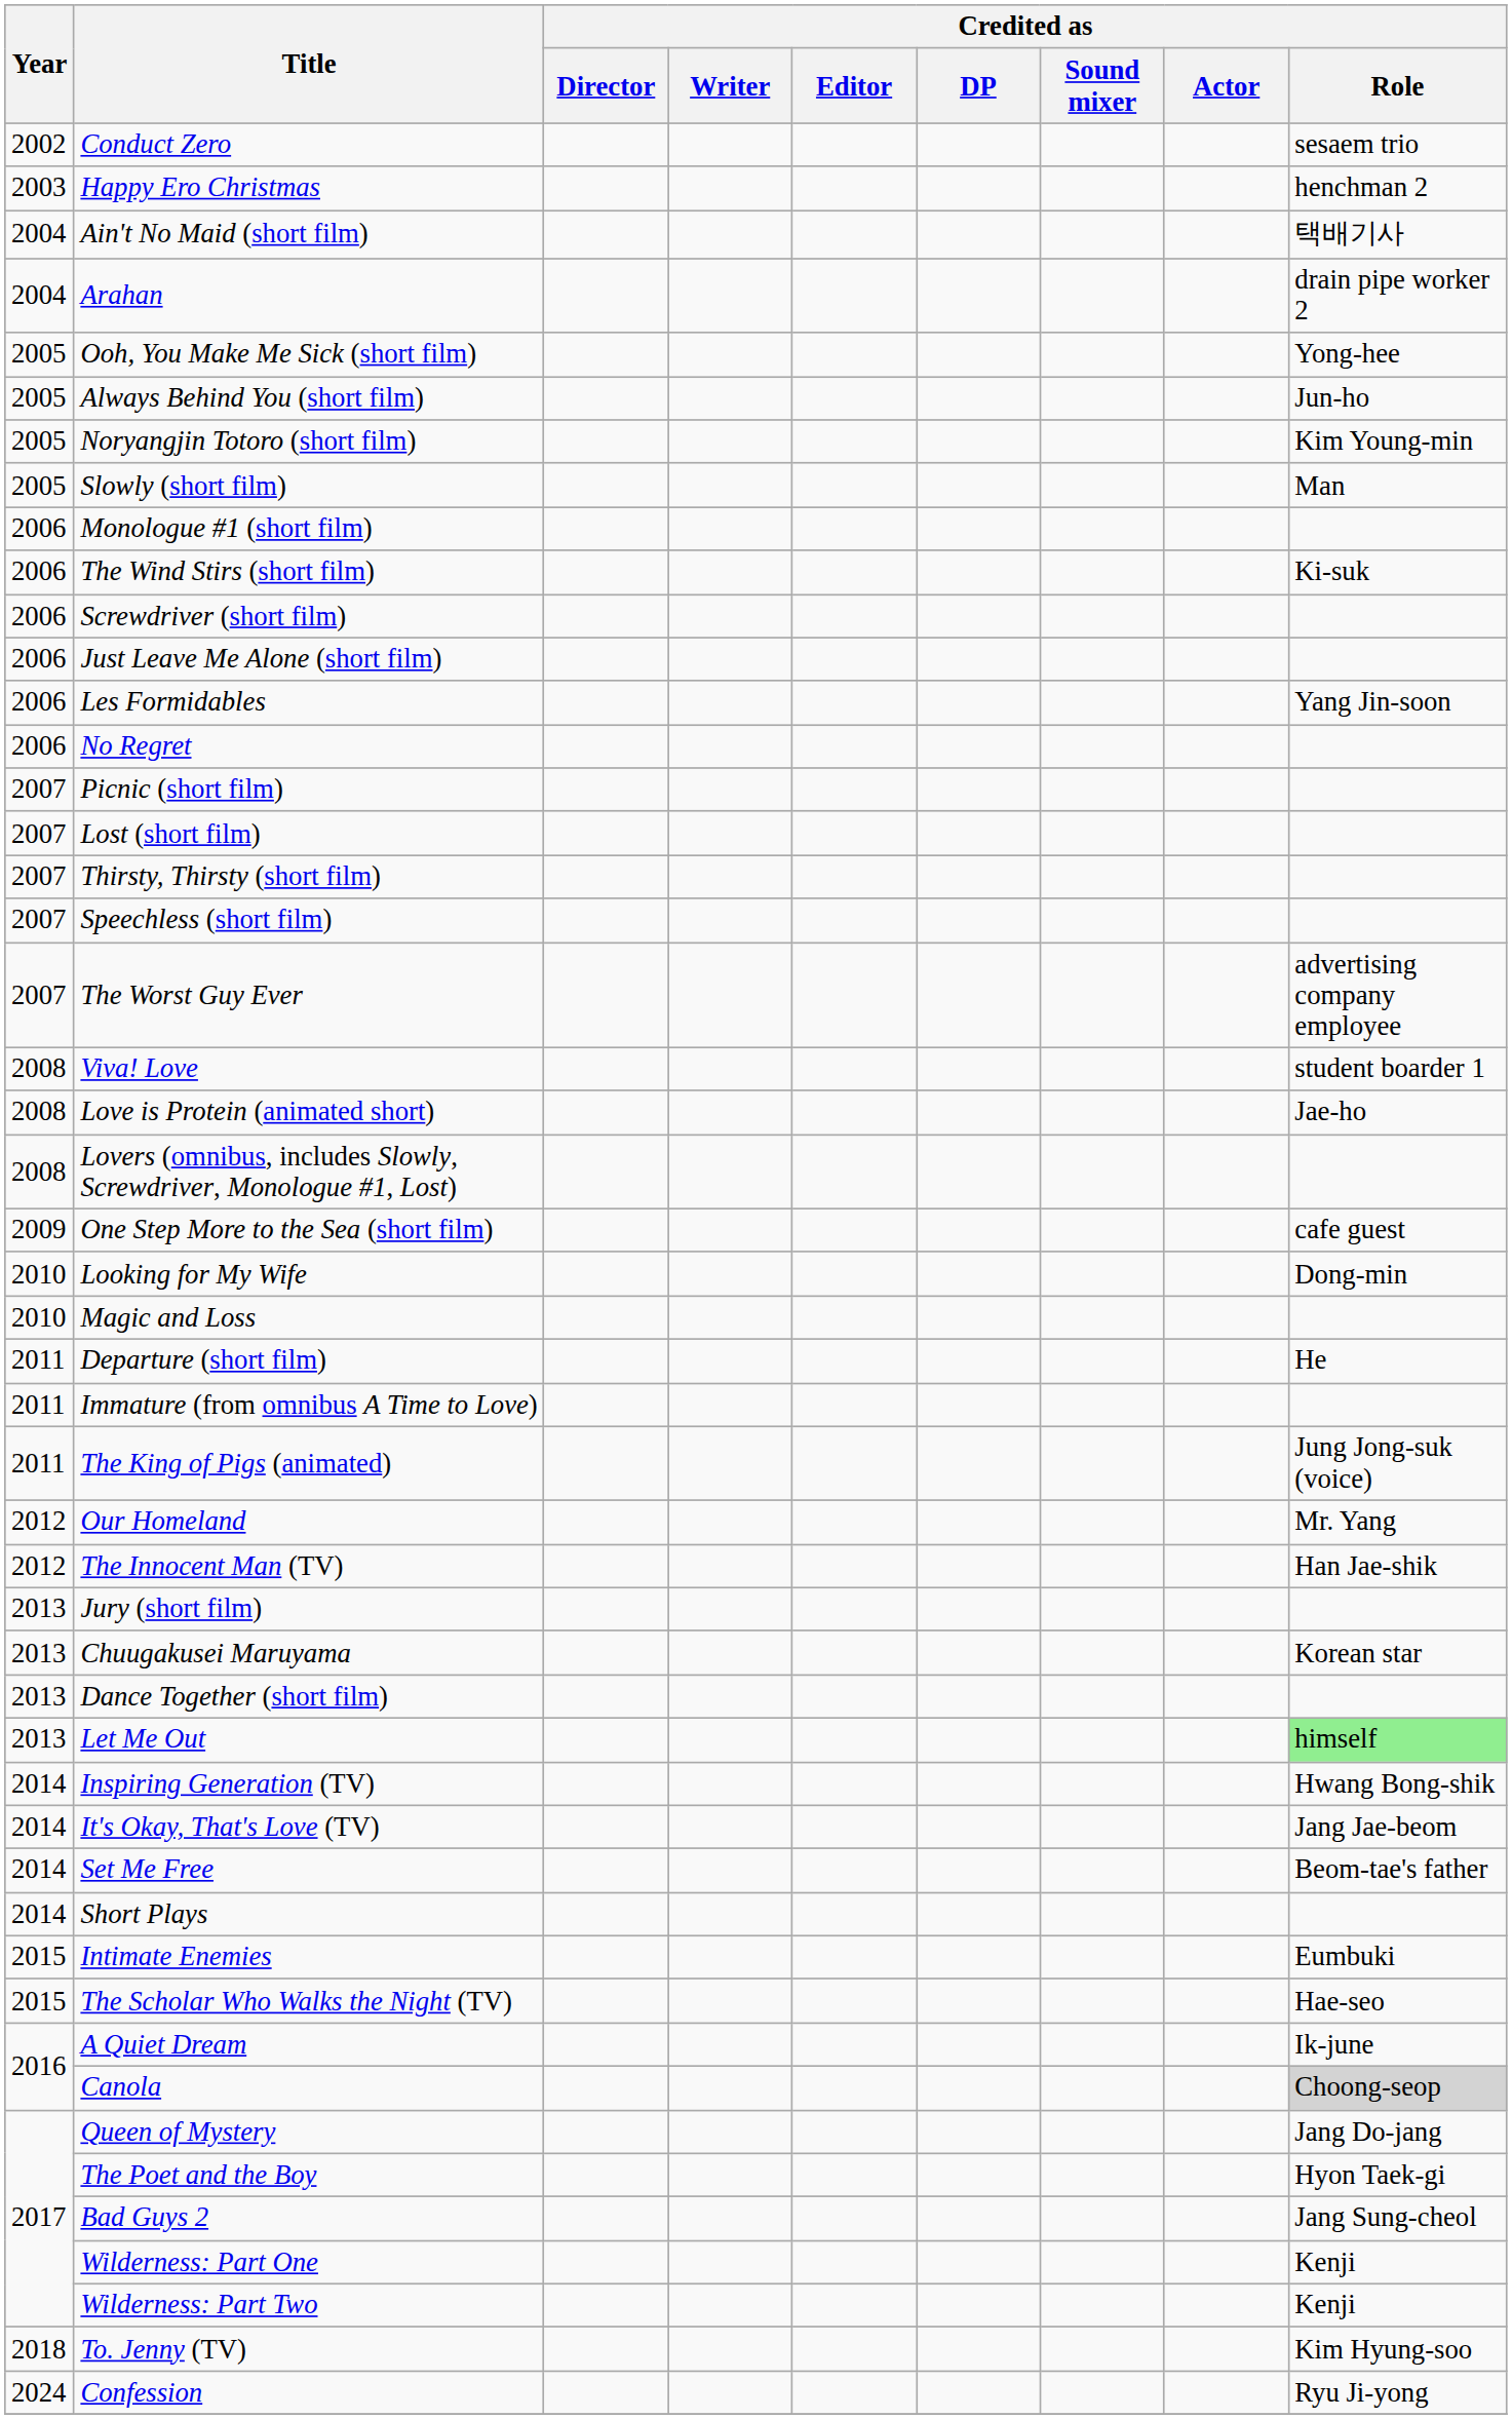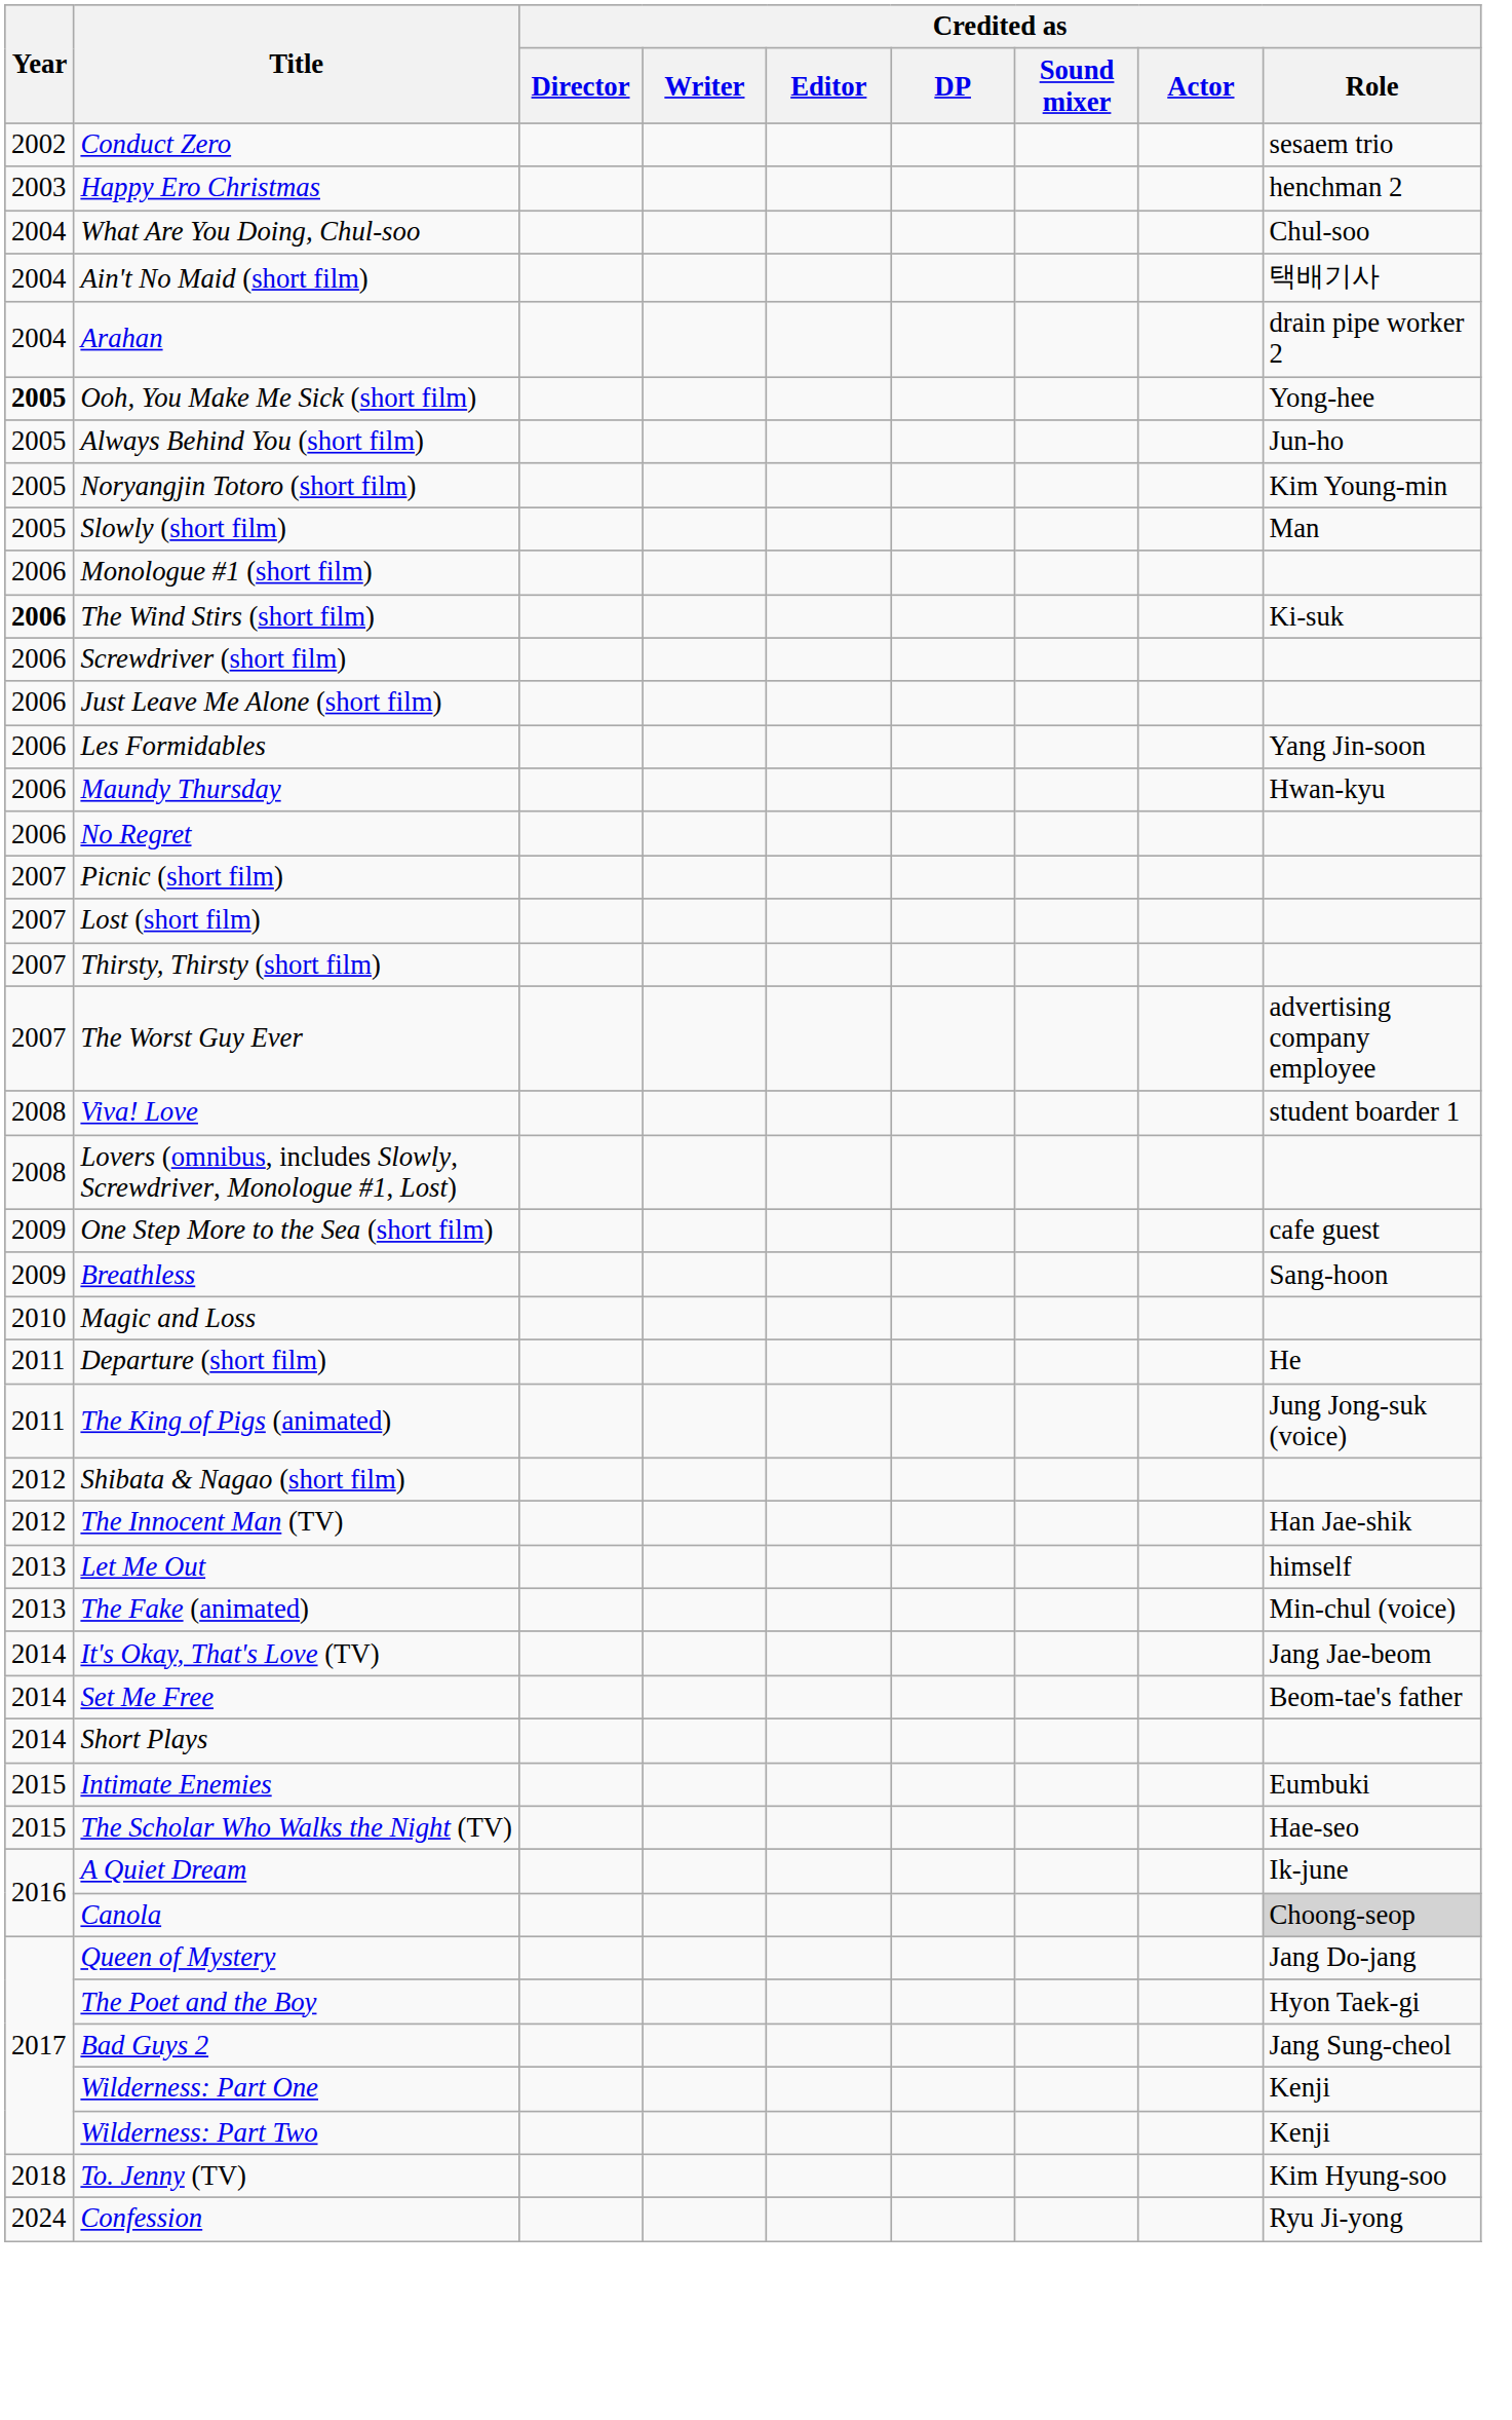+ row: 2004 | What Are You Doing, Chul-soo | Chul-soo
Ooh, You Make Me Sick (short film) | Year: normal -> bold
The Wind Stirs (short film) | Year: normal -> bold
+ row: 2006 | Maundy Thursday | Hwan-kyu
- row: 2007 | Speechless (short film)
- row: 2008 | Love is Protein (animated short) | Jae-ho
+ row: 2009 | Breathless | Sang-hoon
- row: 2010 | Looking for My Wife | Dong-min
- row: 2011 | Immature (from omnibus A Time to Love)
+ row: 2012 | Shibata & Nagao (short film)
- row: 2012 | Our Homeland | Mr. Yang
- row: 2013 | Jury (short film)
- row: 2013 | Chuugakusei Maruyama | Korean star
- row: 2013 | Dance Together (short film)
Let Me Out | Credited as / Role: lightgreen background -> no background
+ row: 2013 | The Fake (animated) | Min-chul (voice)
- row: 2014 | Inspiring Generation (TV) | Hwang Bong-shik
